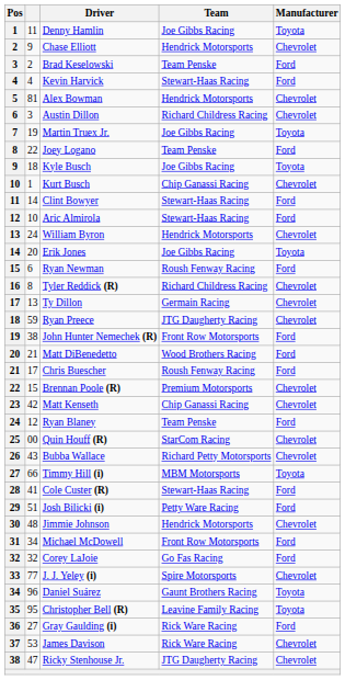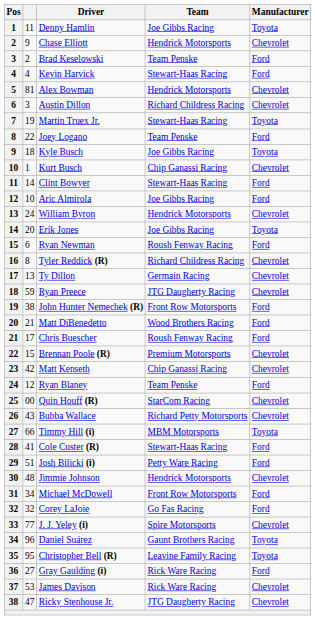Martin Truex Jr. | Team: Joe Gibbs Racing -> Stewart-Haas Racing
Aric Almirola | Team: Stewart-Haas Racing -> Joe Gibbs Racing
